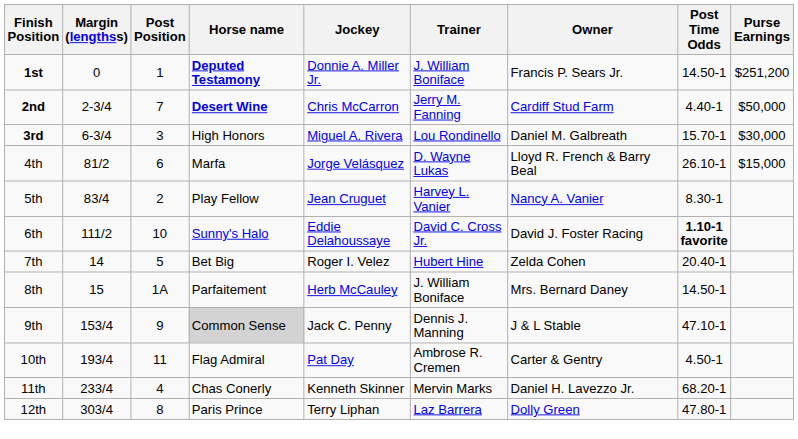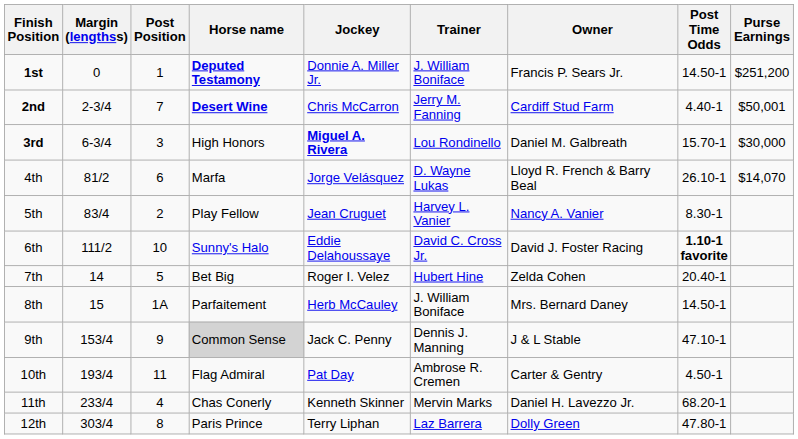2nd | Purse Earnings: $50,000 -> $50,001
3rd | Jockey: normal -> bold
4th | Purse Earnings: $15,000 -> $14,070
